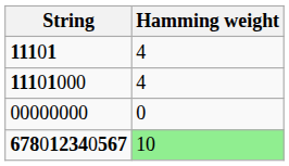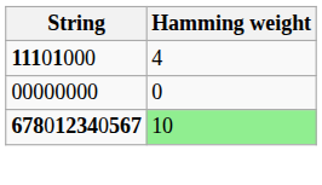- row: 11101 | 4
